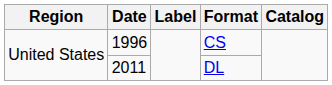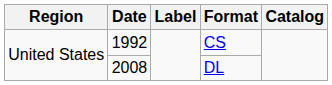CS | Date: 1996 -> 1992
DL | Date: 2011 -> 2008
